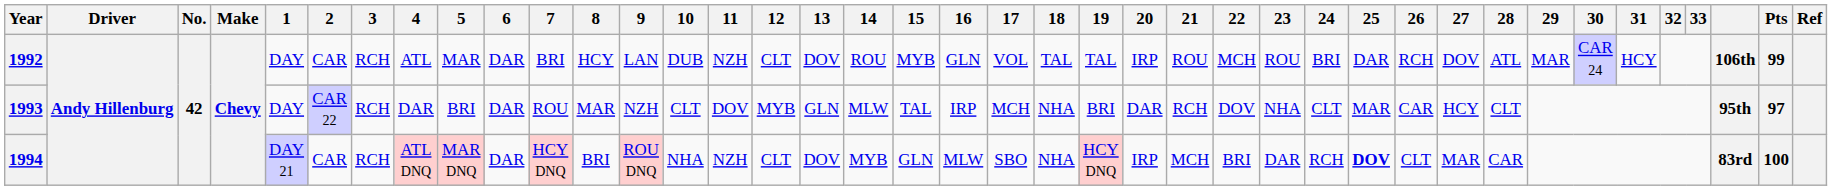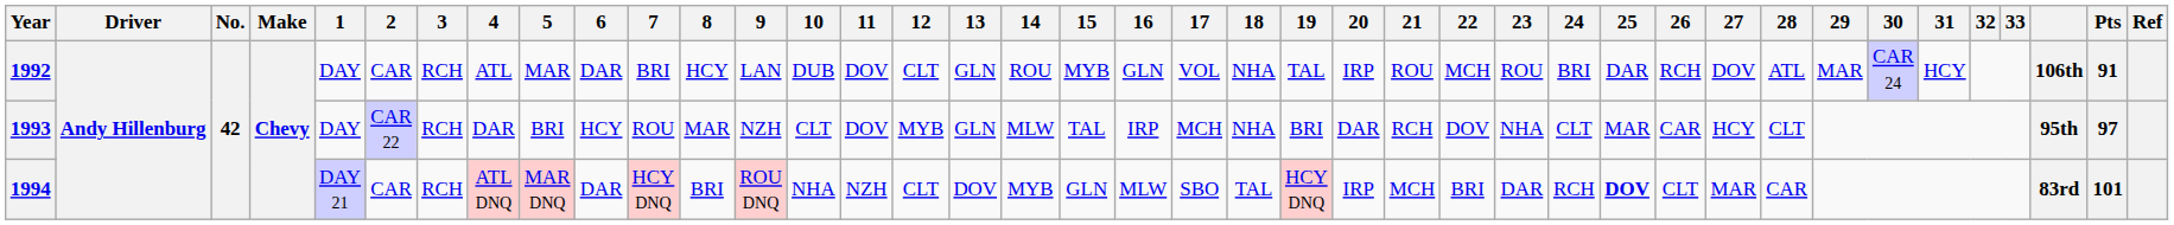1992 | 11: NZH -> DOV
1992 | 13: DOV -> GLN
1992 | 18: TAL -> NHA
1992 | Pts: 99 -> 91
1993 | 6: DAR -> HCY
1994 | 18: NHA -> TAL
1994 | Pts: 100 -> 101
